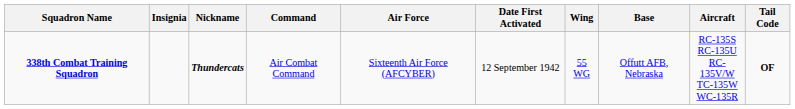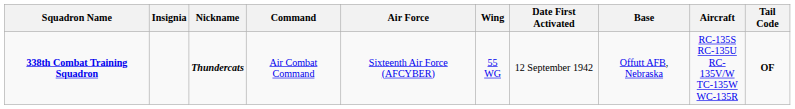columns swapped: Wing <-> Date First Activated
